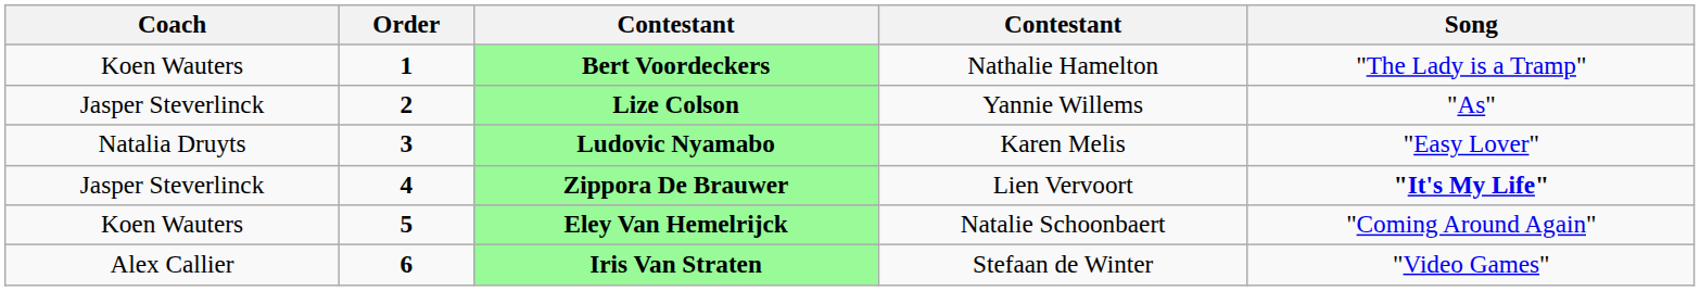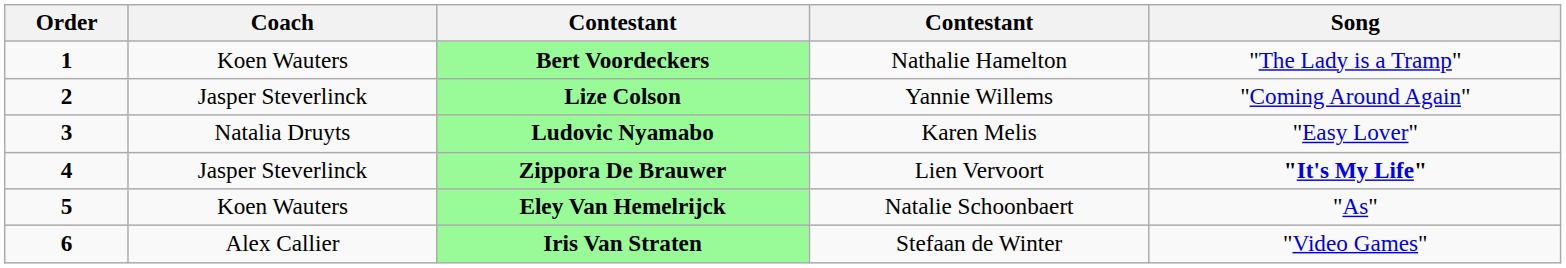columns swapped: Order <-> Coach
Lize Colson | Song: "As" -> "Coming Around Again"
Eley Van Hemelrijck | Song: "Coming Around Again" -> "As"
